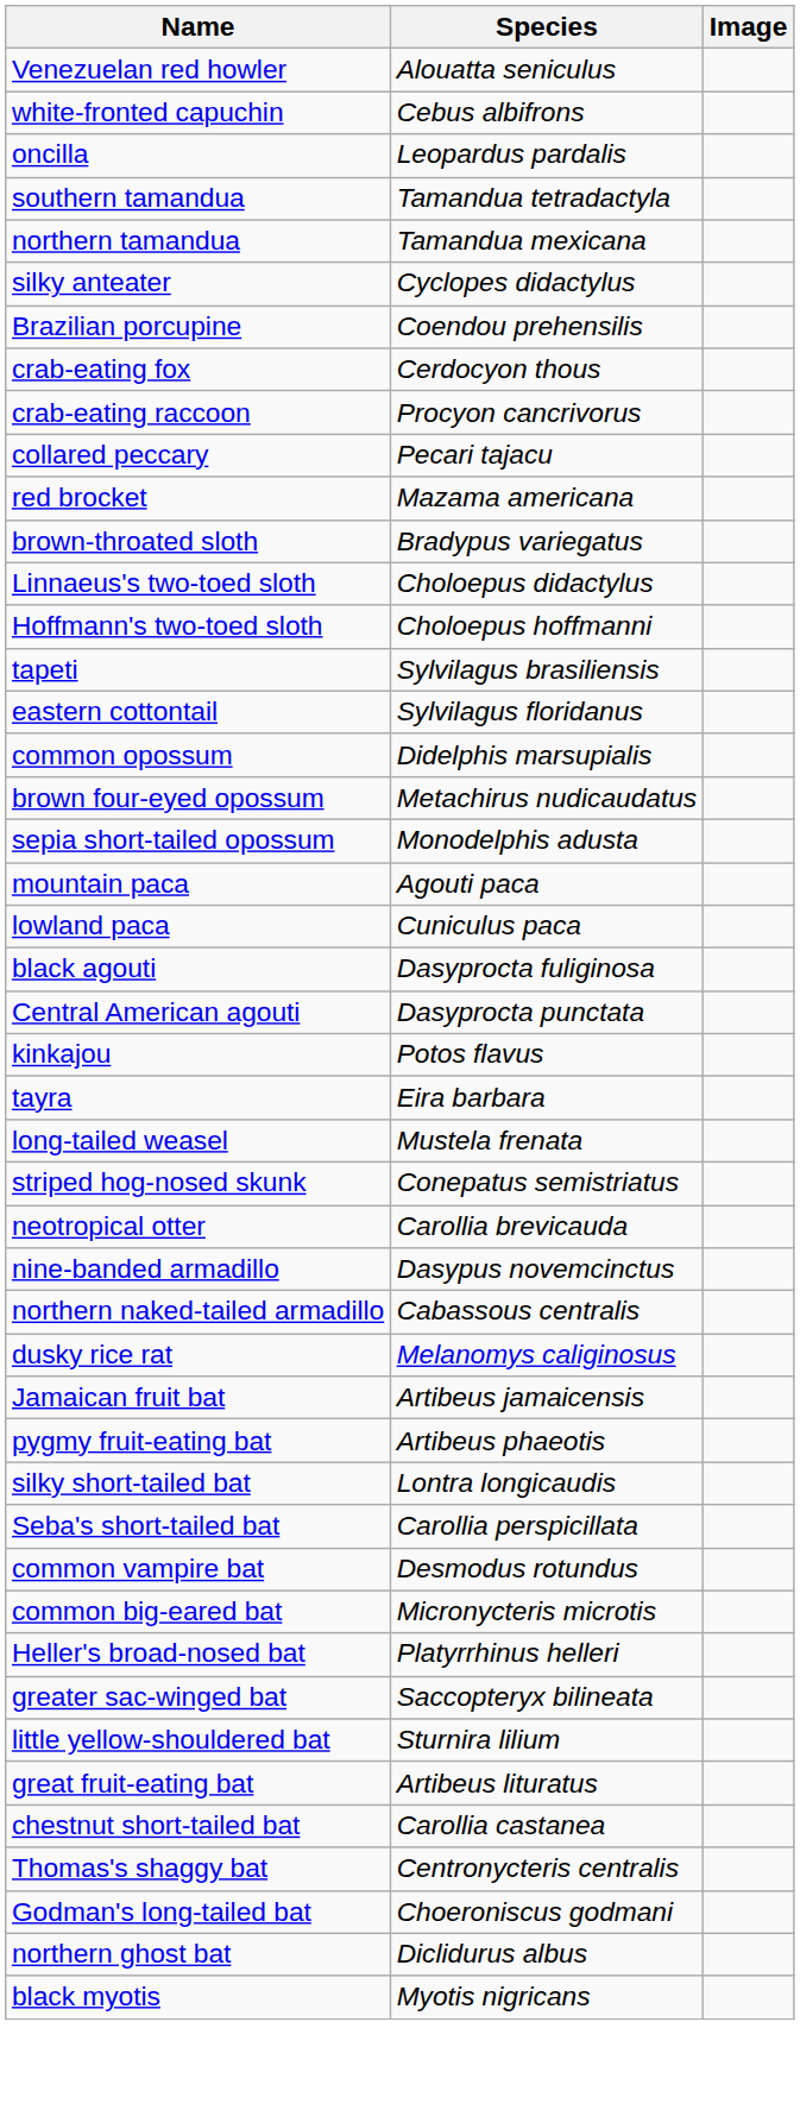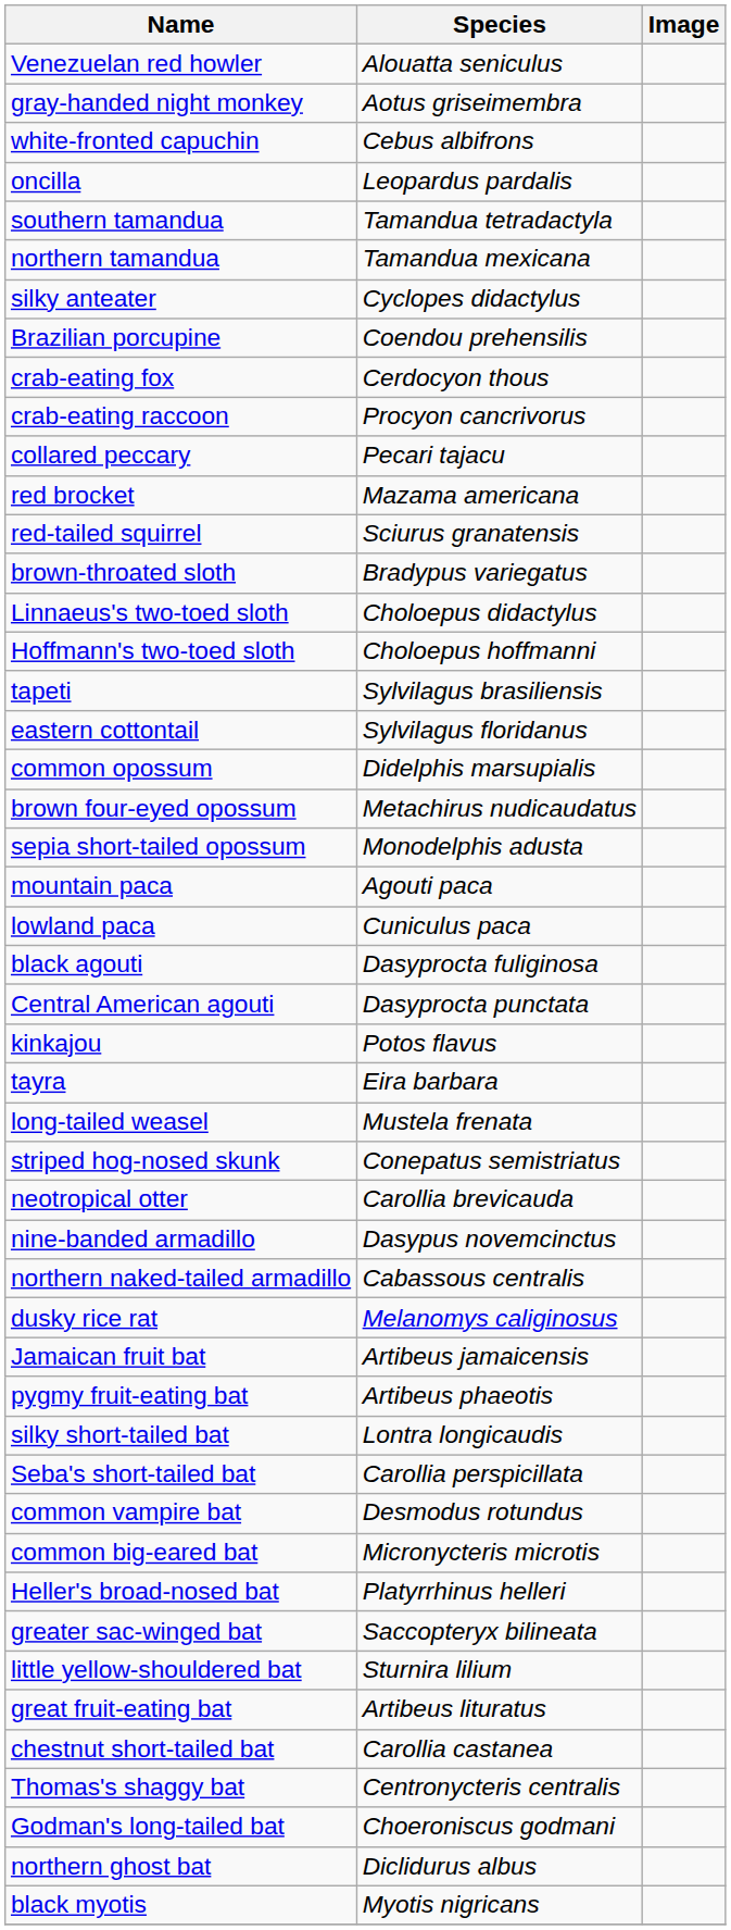+ row: gray-handed night monkey | Aotus griseimembra
+ row: red-tailed squirrel | Sciurus granatensis
